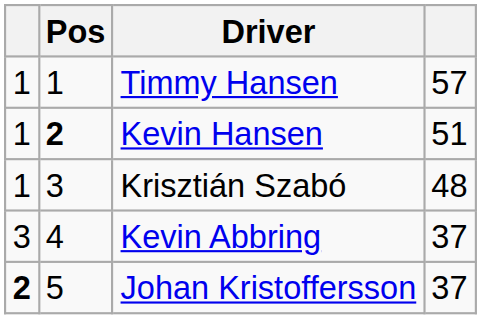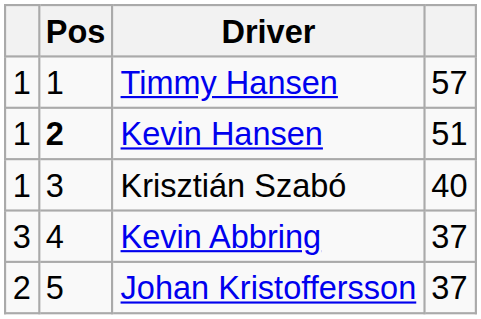Krisztián Szabó | column 4: 48 -> 40
Johan Kristoffersson | column 1: bold -> normal
